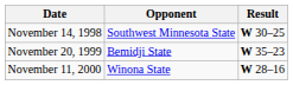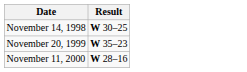- column: Opponent | Southwest Minnesota State | Bemidji State | Winona State
